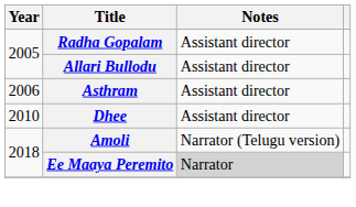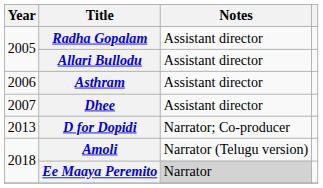Dhee | Year: 2010 -> 2007
+ row: 2013 | D for Dopidi | Narrator; Co-producer
